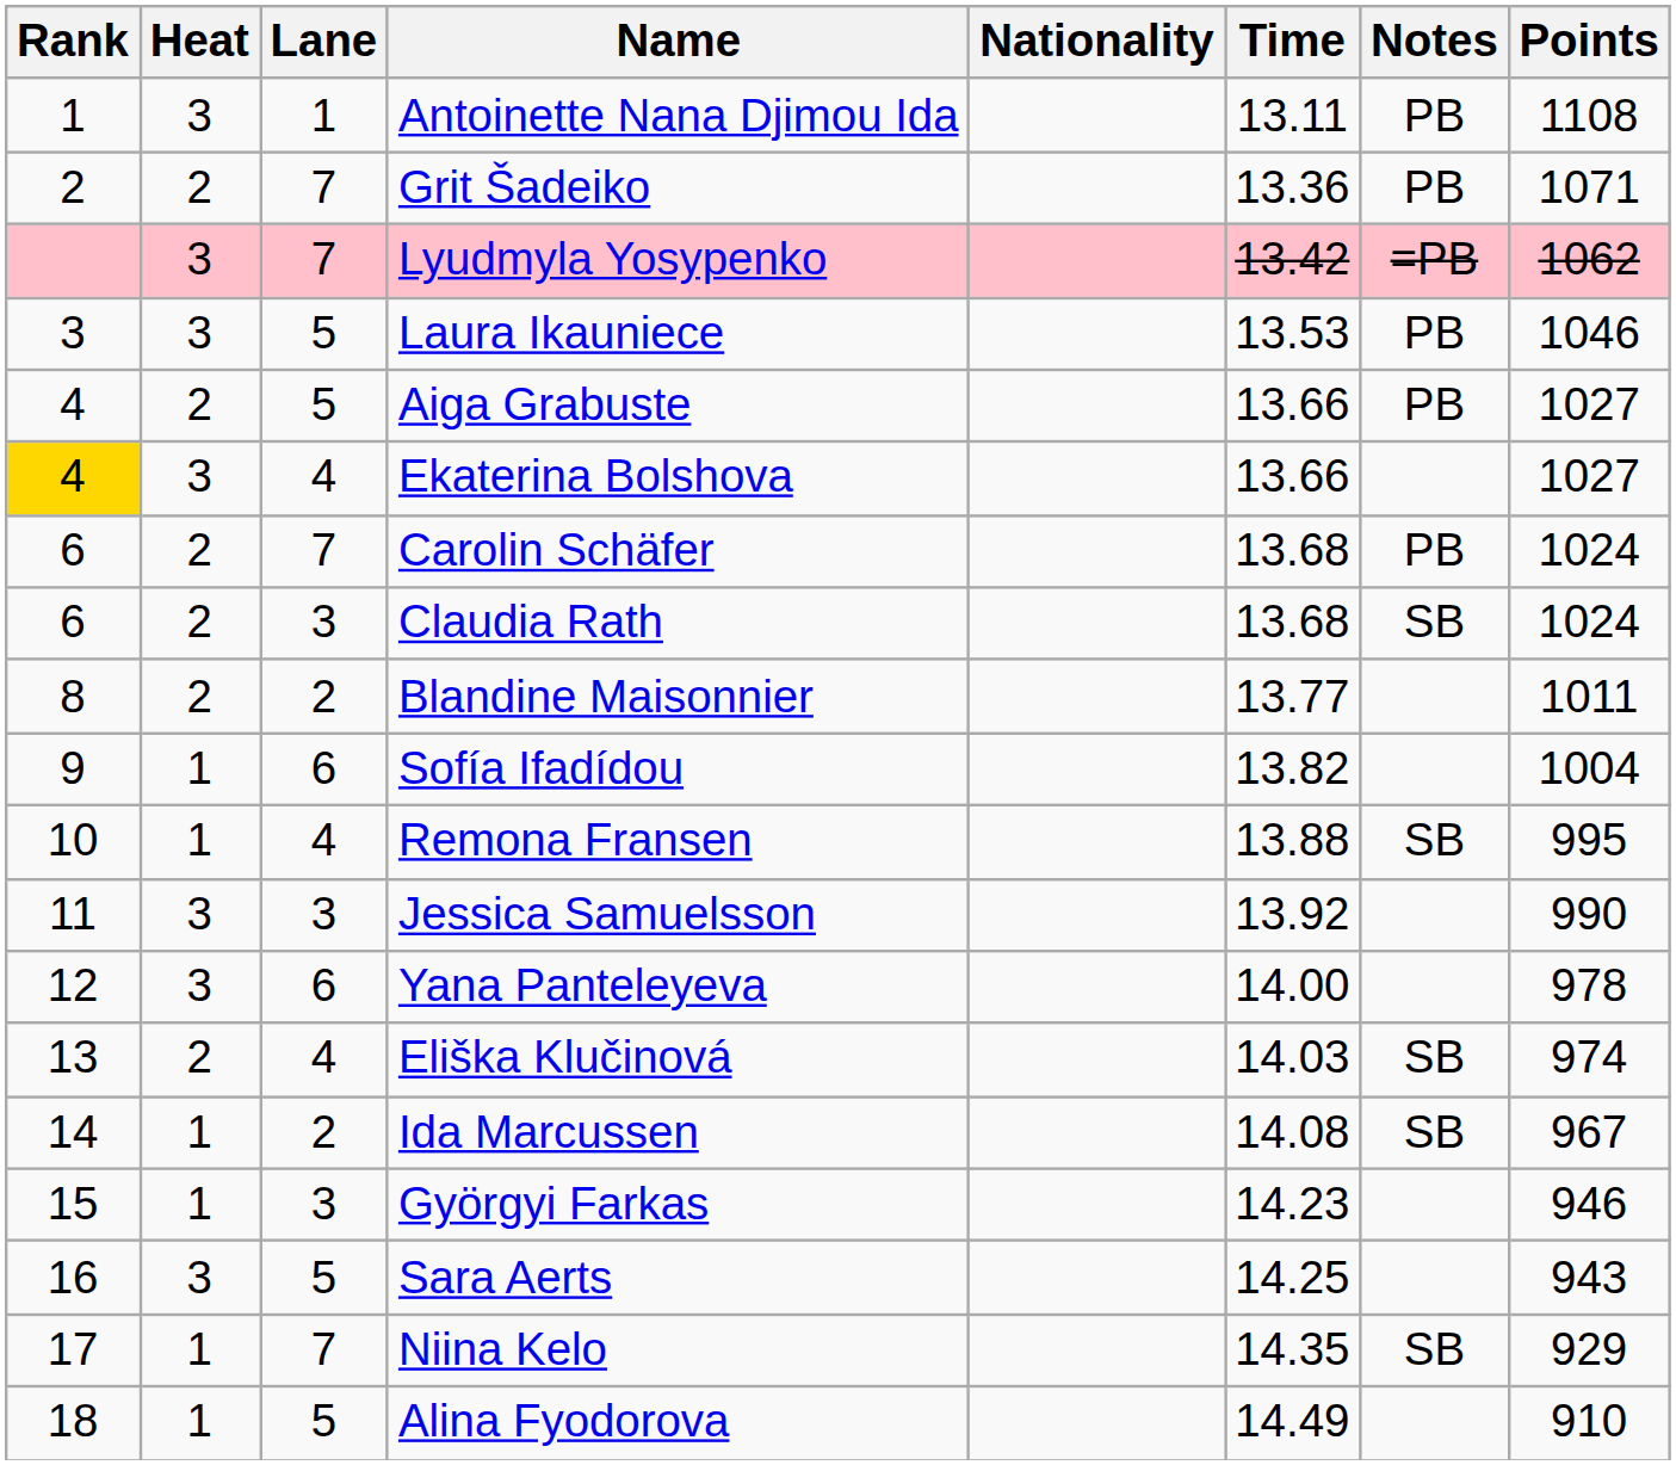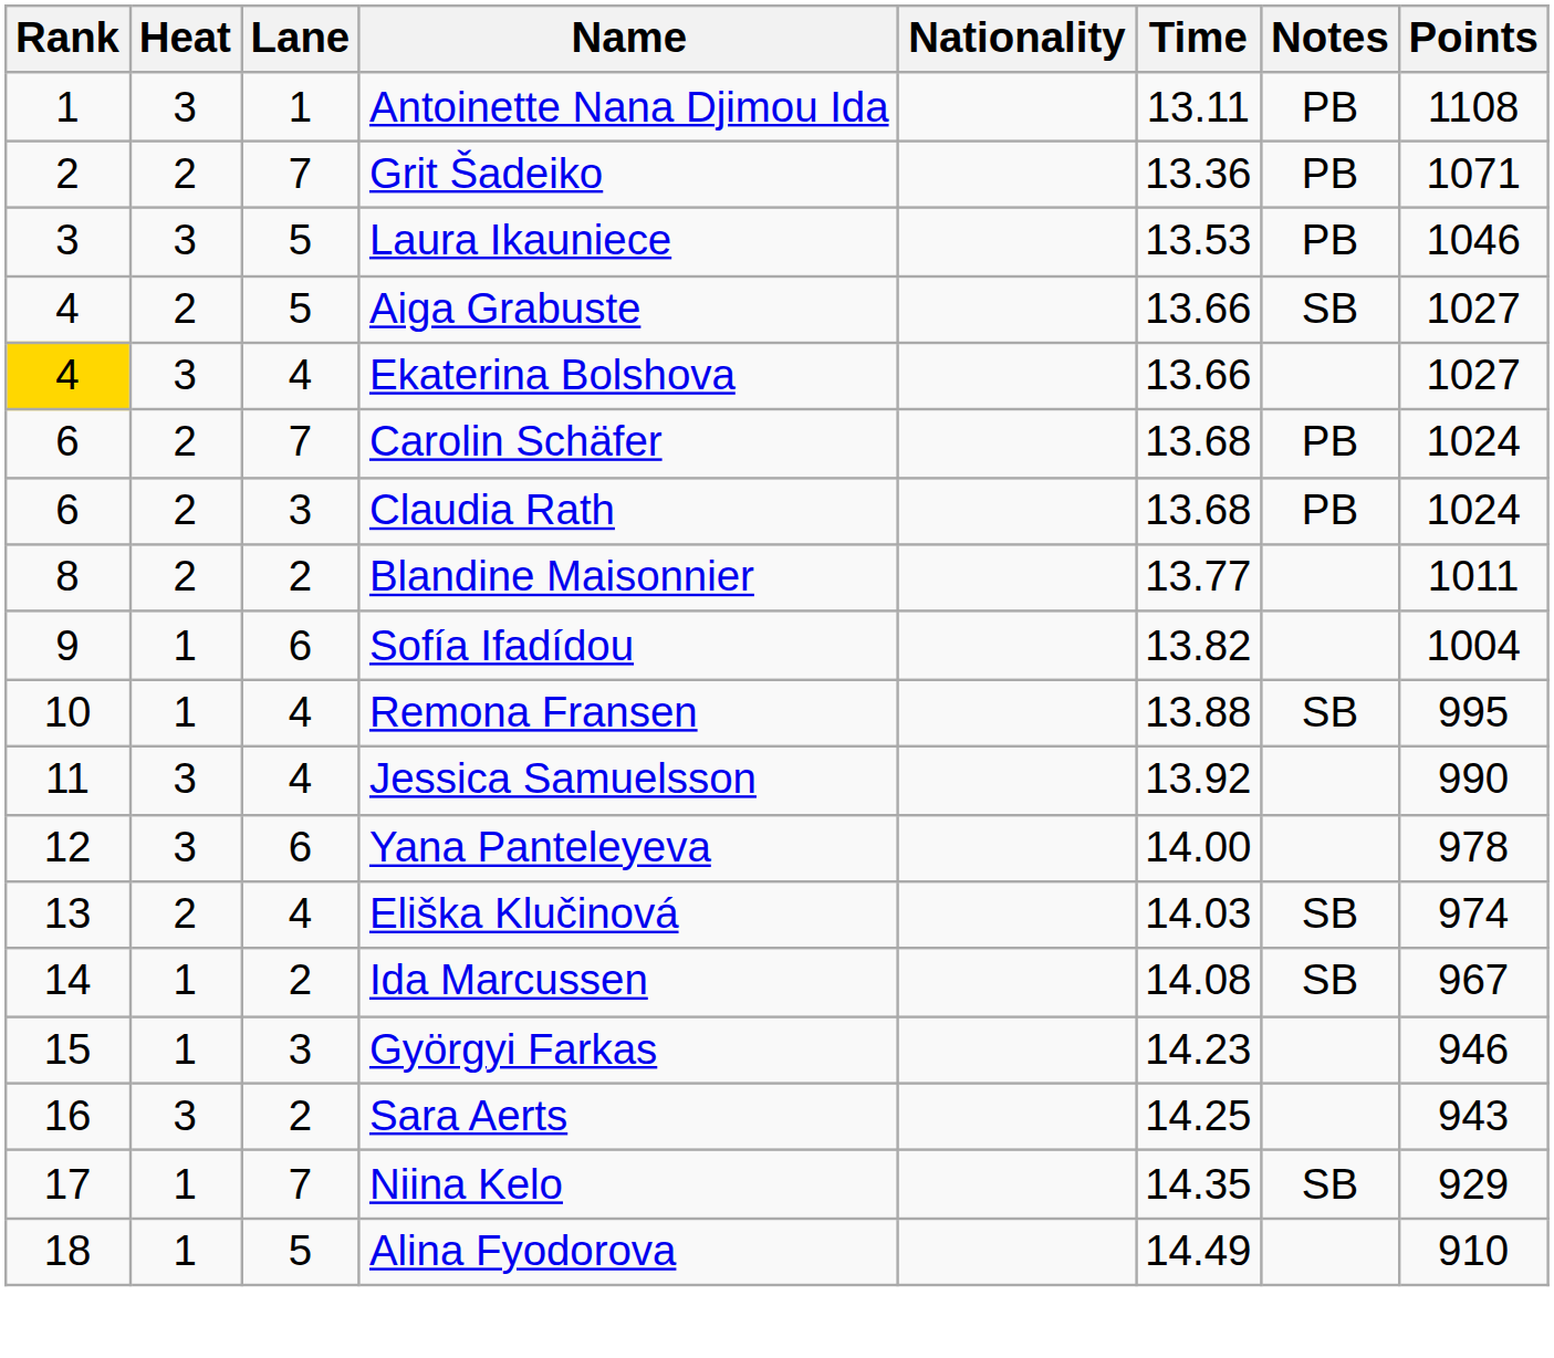- row: 3 | 7 | Lyudmyla Yosypenko | 13.42 | =PB | 1062
Aiga Grabuste | Notes: PB -> SB
Claudia Rath | Notes: SB -> PB
Jessica Samuelsson | Lane: 3 -> 4
Sara Aerts | Lane: 5 -> 2
